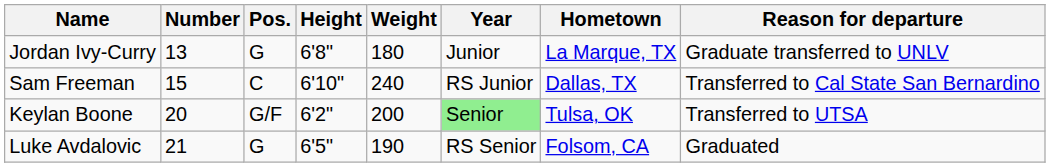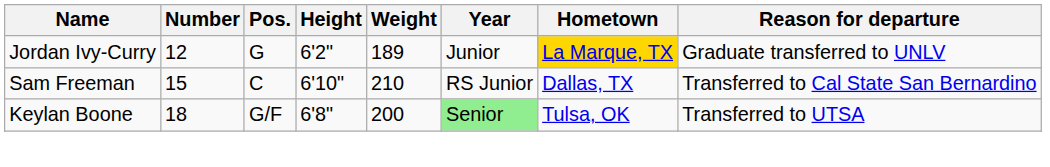Jordan Ivy-Curry | Number: 13 -> 12
Jordan Ivy-Curry | Height: 6'8" -> 6'2"
Jordan Ivy-Curry | Weight: 180 -> 189
Jordan Ivy-Curry | Hometown: no background -> gold background
Sam Freeman | Weight: 240 -> 210
Keylan Boone | Number: 20 -> 18
Keylan Boone | Height: 6'2" -> 6'8"
- row: Luke Avdalovic | 21 | G | 6'5" | 190 | RS Senior | Folsom, CA | Graduated
